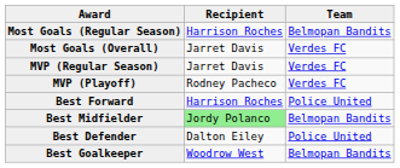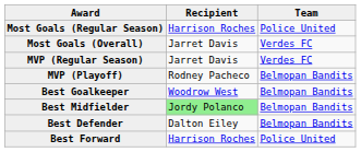Most Goals (Regular Season) | Team: Belmopan Bandits -> Police United
MVP (Playoff) | Team: Verdes FC -> Belmopan Bandits
rows swapped: Best Forward <-> Best Goalkeeper
Best Defender | Team: Police United -> Belmopan Bandits
